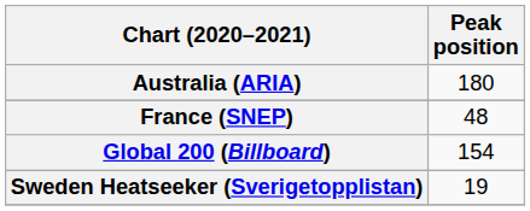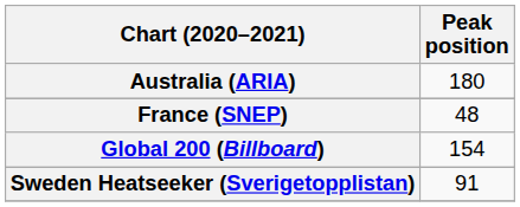Sweden Heatseeker (Sverigetopplistan) | Peak position: 19 -> 91
